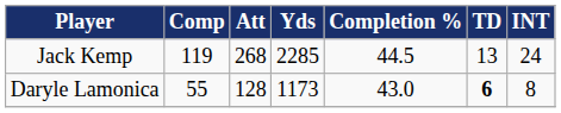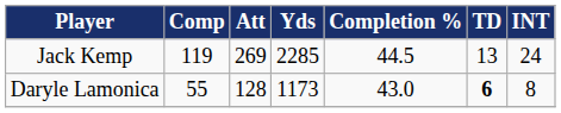Jack Kemp | Att: 268 -> 269
